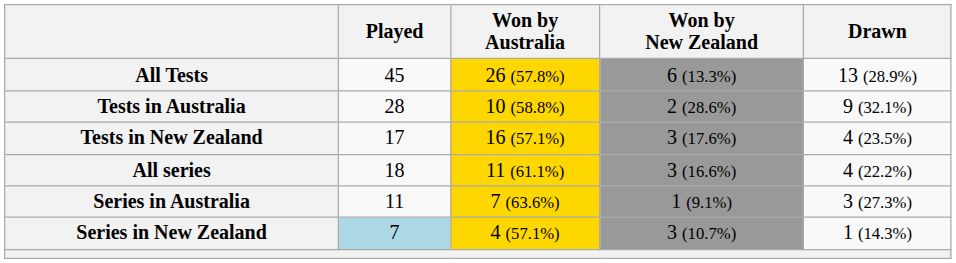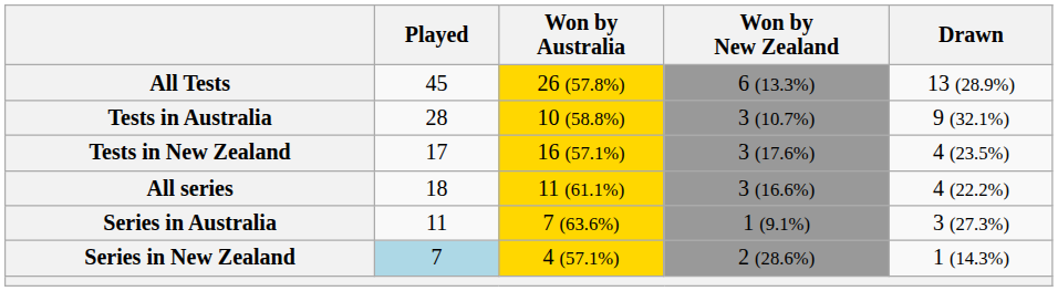Tests in Australia | Won by New Zealand: 2 (28.6%) -> 3 (10.7%)
Series in New Zealand | Won by New Zealand: 3 (10.7%) -> 2 (28.6%)
